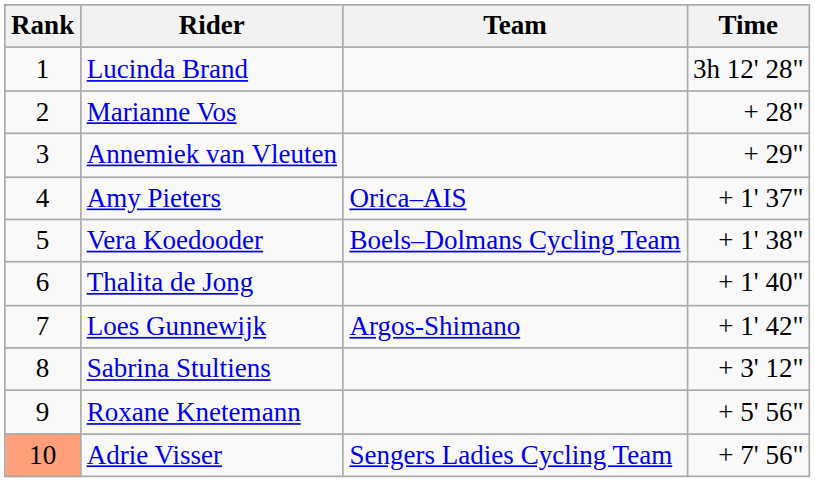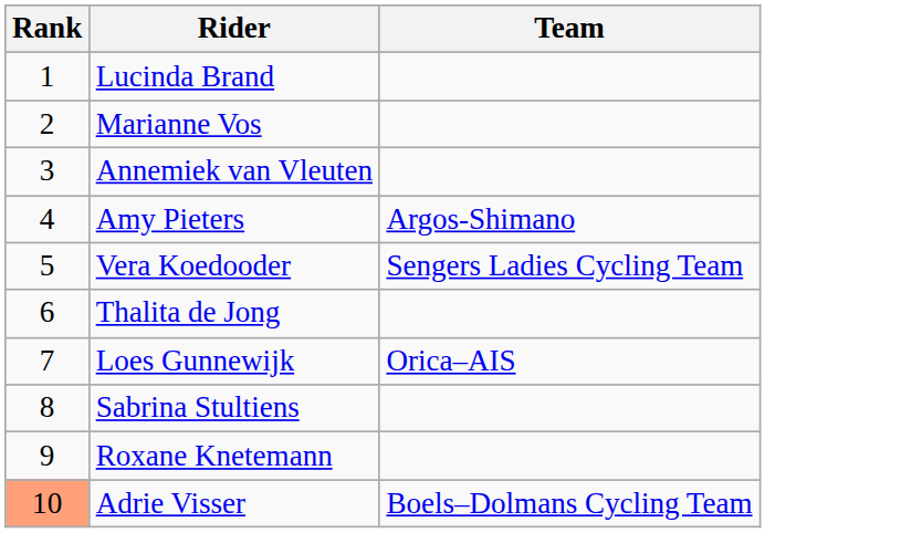- column: Time | 3h 12' 28" | + 28" | + 29" | + 1' 37" | + 1' 38" | + 1' 40" | + 1' 42" | + 3' 12" | + 5' 56" | + 7' 56"
Amy Pieters | Team: Orica–AIS -> Argos-Shimano
Vera Koedooder | Team: Boels–Dolmans Cycling Team -> Sengers Ladies Cycling Team
Loes Gunnewijk | Team: Argos-Shimano -> Orica–AIS
Adrie Visser | Team: Sengers Ladies Cycling Team -> Boels–Dolmans Cycling Team
